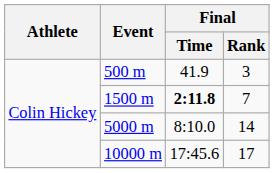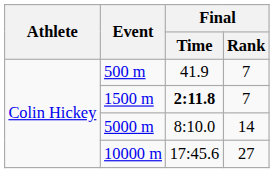500 m | Final / Rank: 3 -> 7
10000 m | Final / Rank: 17 -> 27
